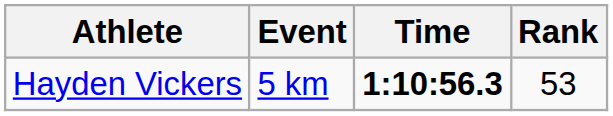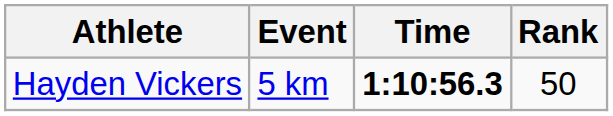Hayden Vickers | Rank: 53 -> 50
